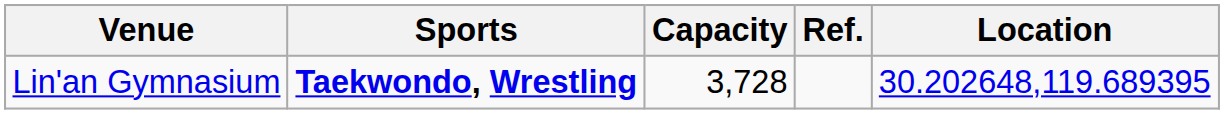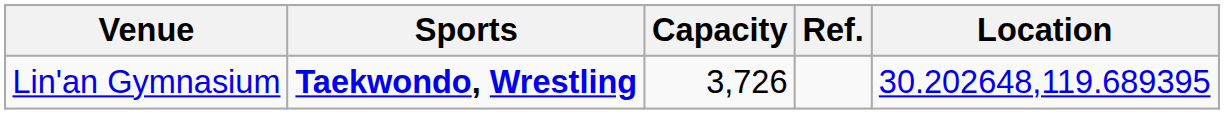Lin'an Gymnasium | Capacity: 3,728 -> 3,726
